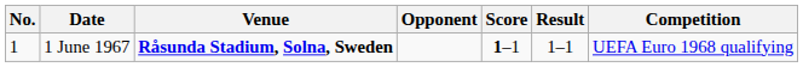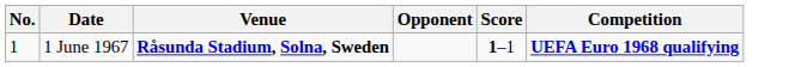- column: Result | 1–1
1 June 1967 | Competition: normal -> bold
